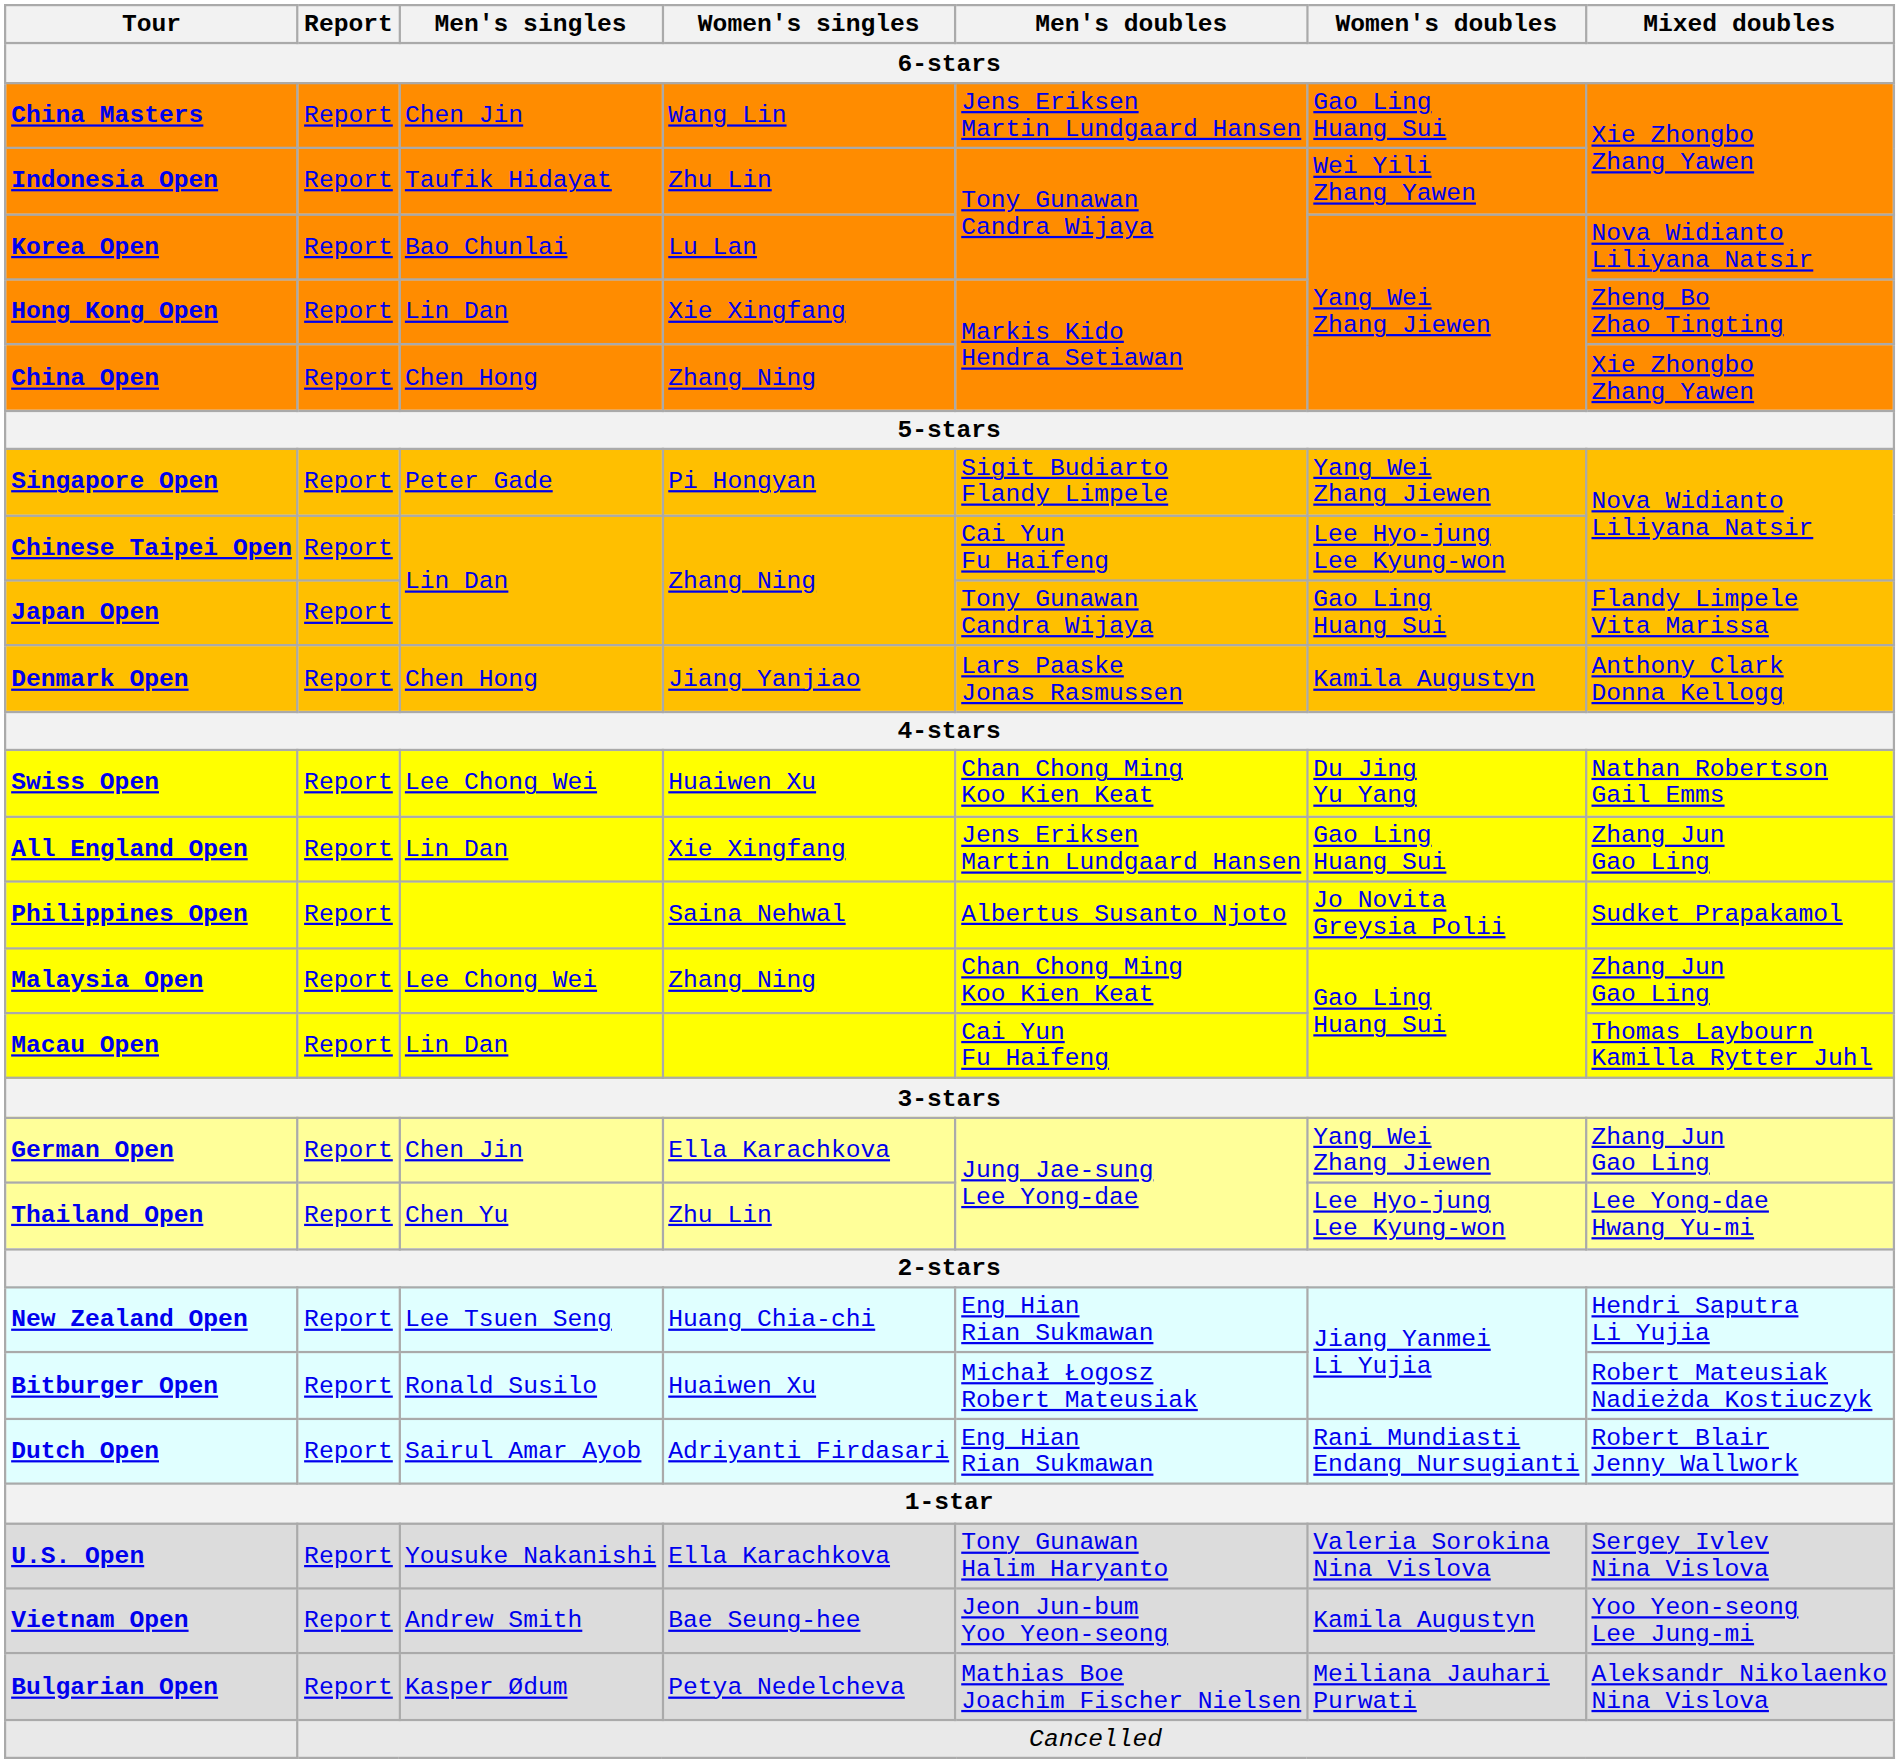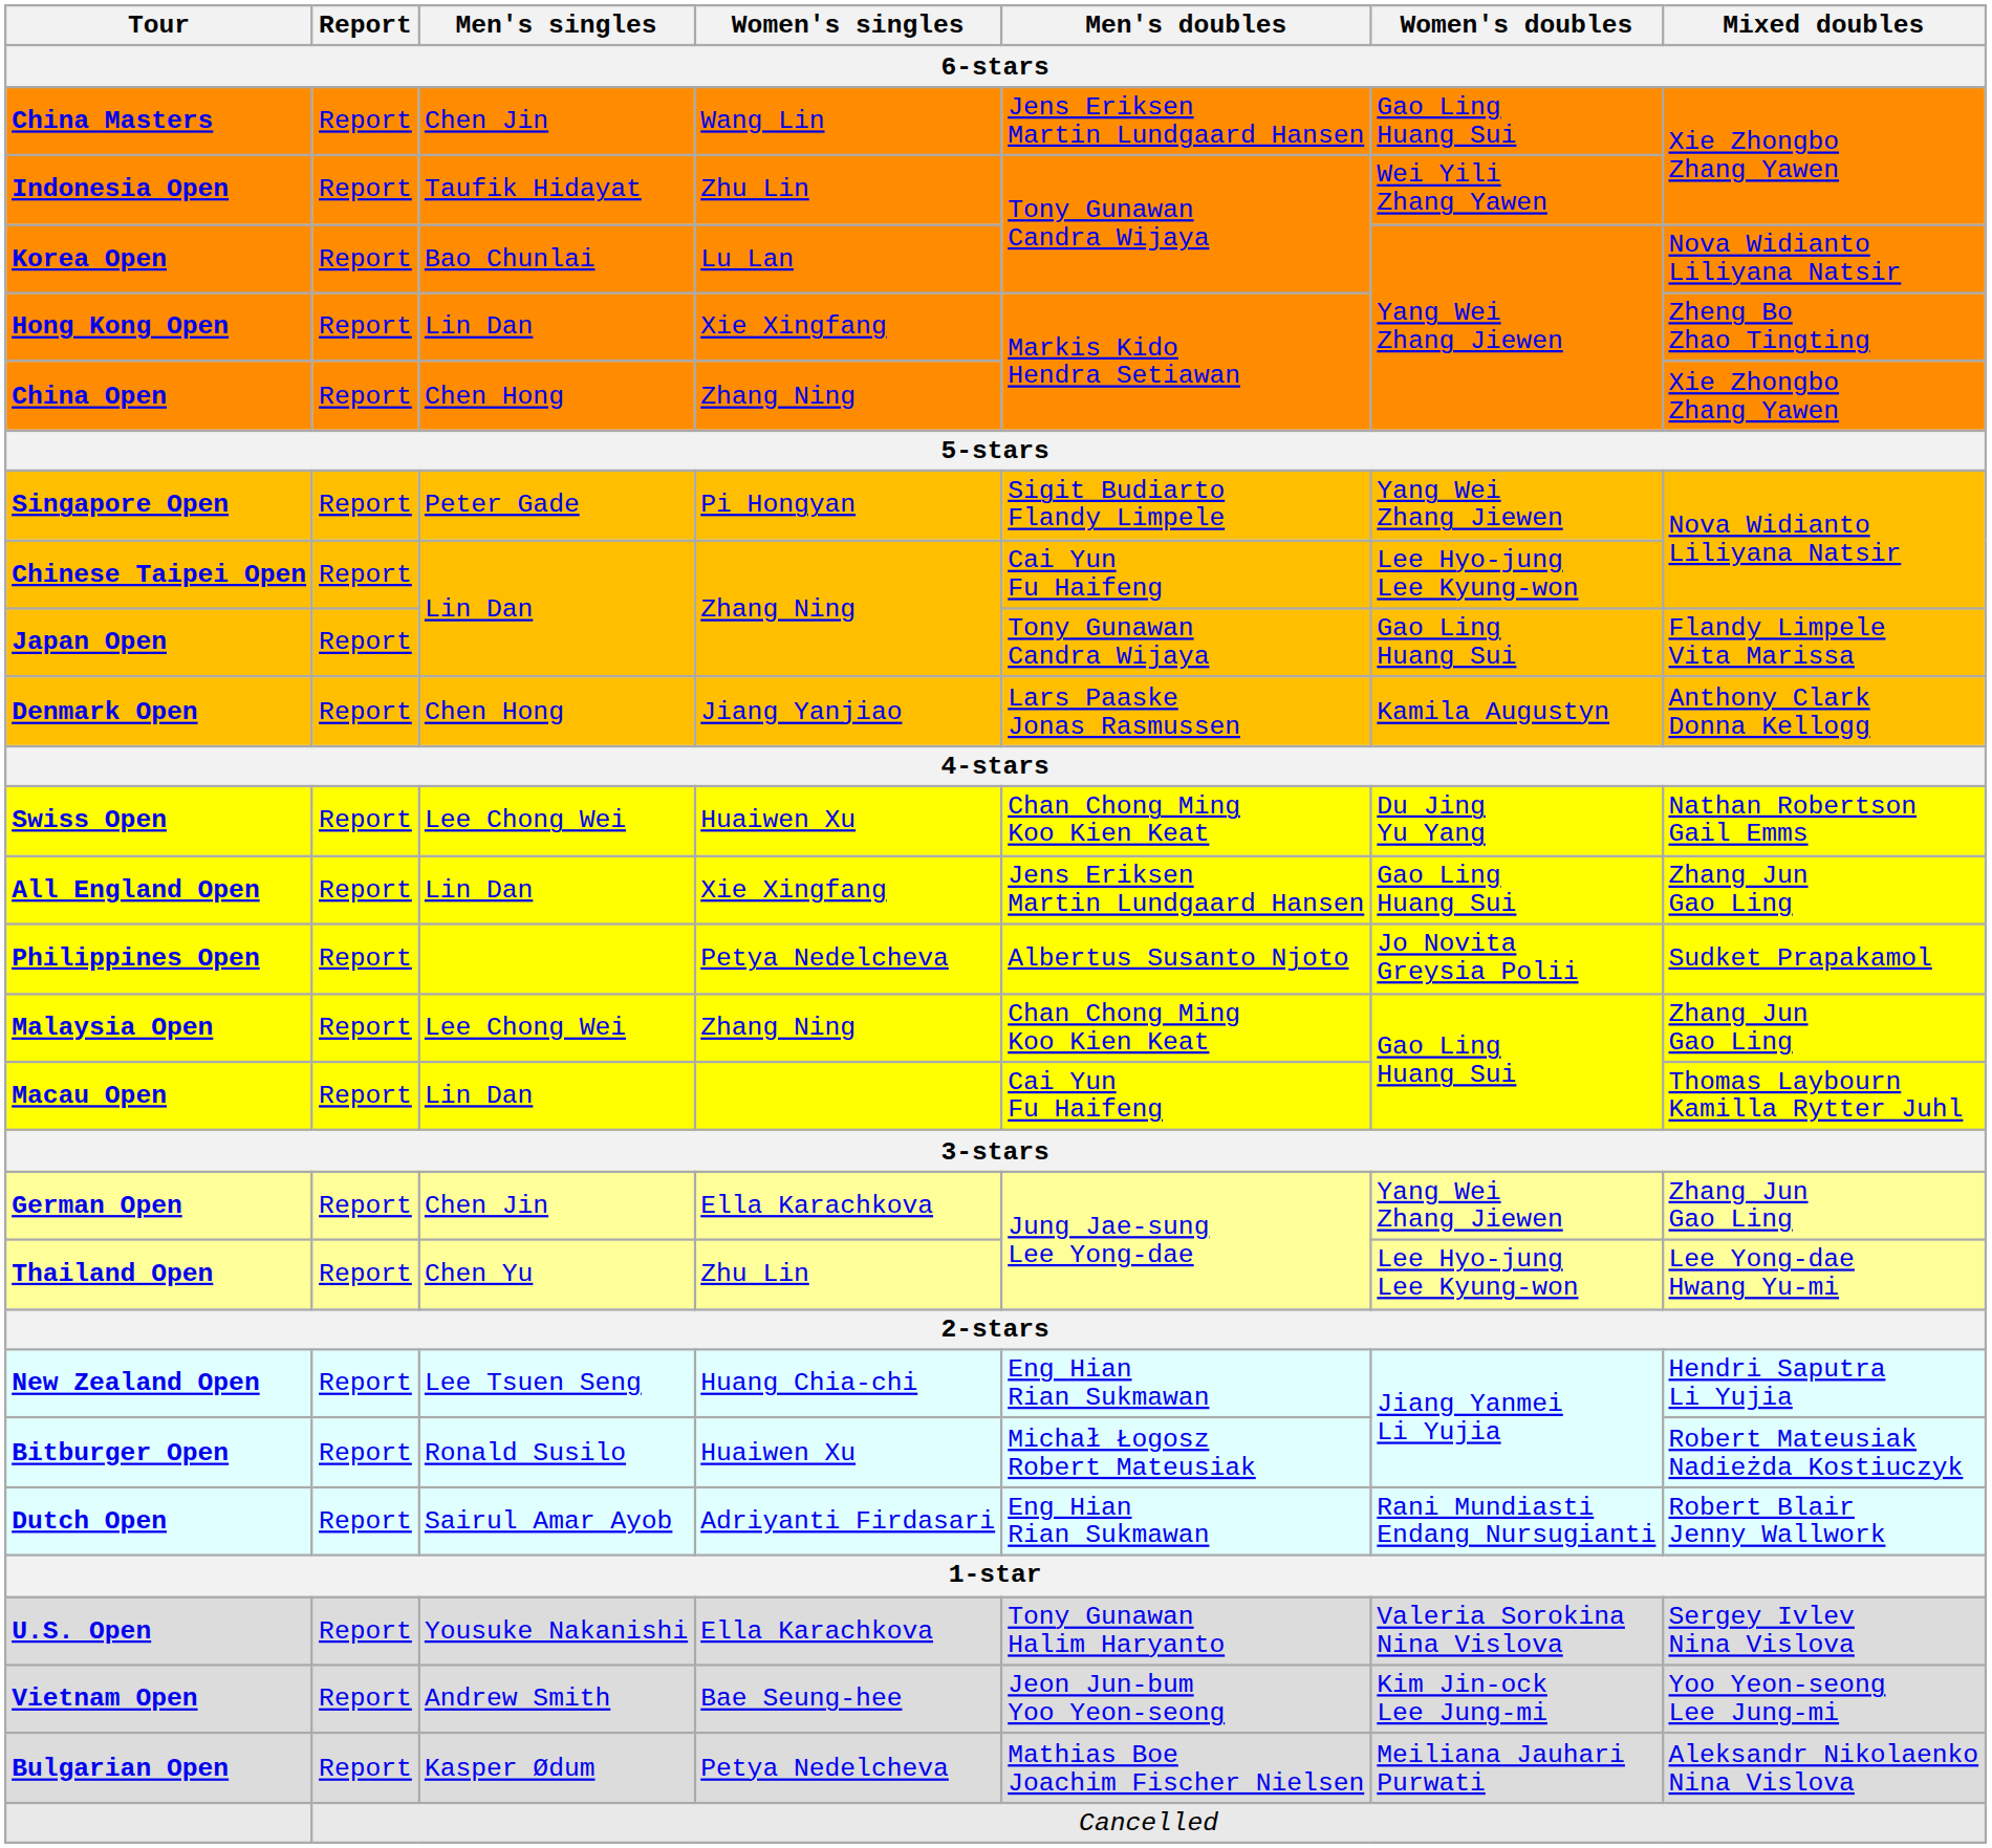Philippines Open | Women's singles: Saina Nehwal -> Petya Nedelcheva
Vietnam Open | Women's doubles: Kamila Augustyn -> Kim Jin-ock Lee Jung-mi
